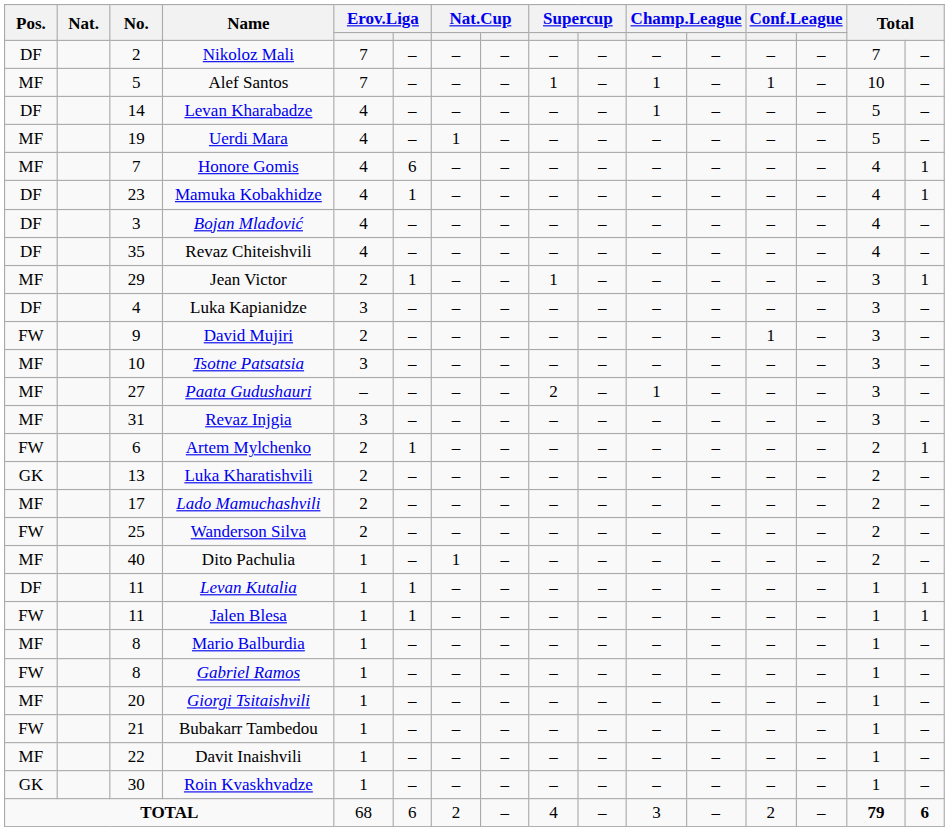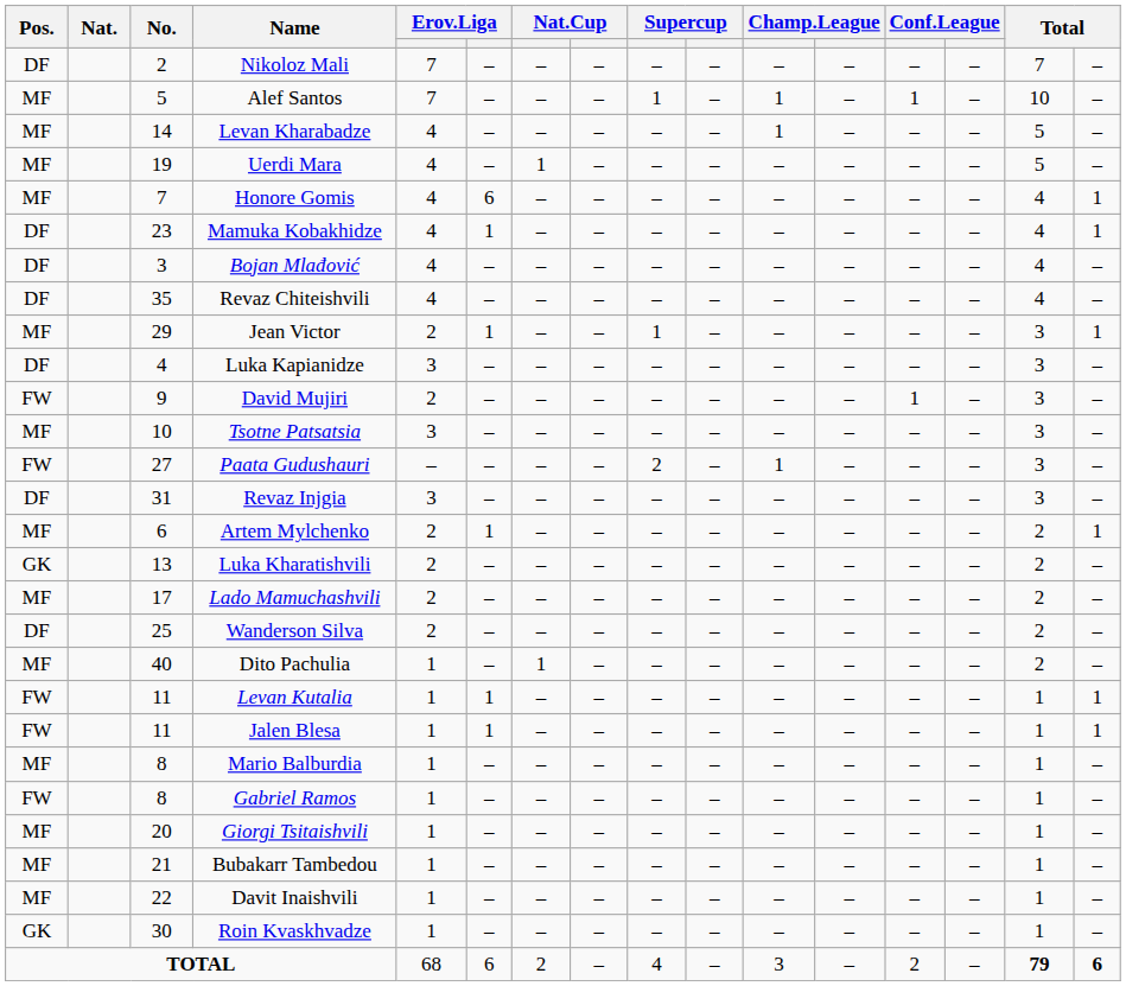Levan Kharabadze | Pos.: DF -> MF
Paata Gudushauri | Pos.: MF -> FW
Revaz Injgia | Pos.: MF -> DF
Artem Mylchenko | Pos.: FW -> MF
Wanderson Silva | Pos.: FW -> DF
Levan Kutalia | Pos.: DF -> FW
Bubakarr Tambedou | Pos.: FW -> MF
